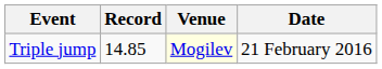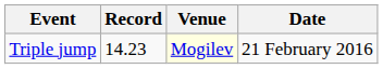Triple jump | Record: 14.85 -> 14.23
